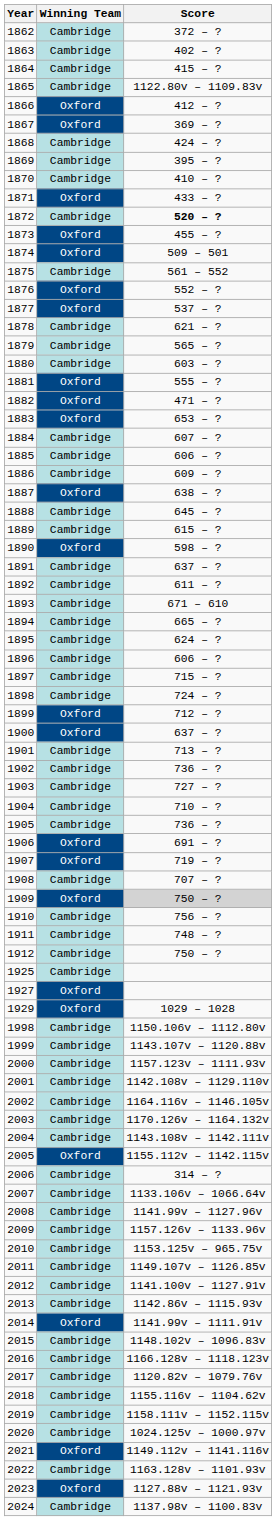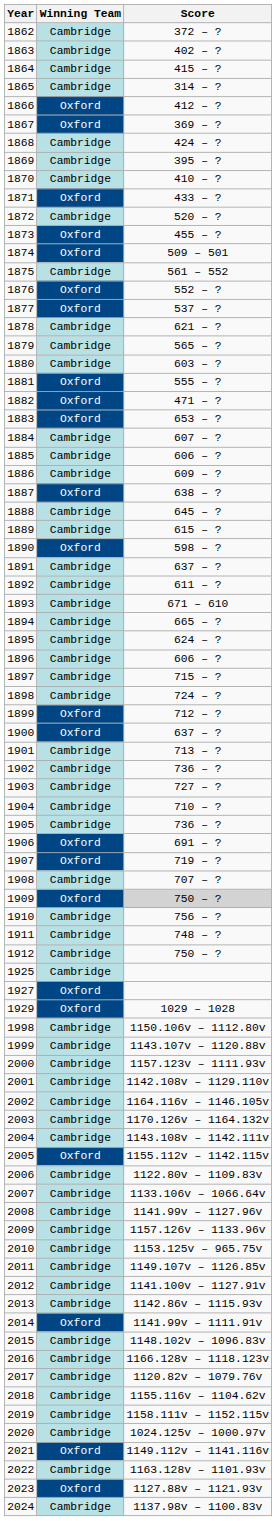1865 | Score: 1122.80v – 1109.83v -> 314 – ?
1872 | Score: bold -> normal
2006 | Score: 314 – ? -> 1122.80v – 1109.83v
